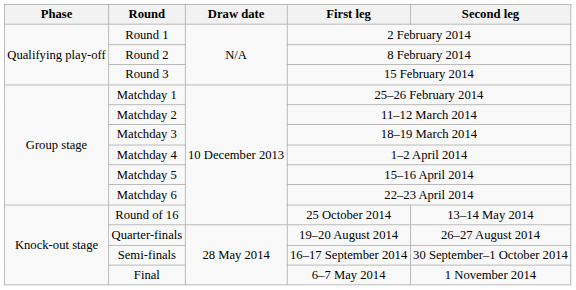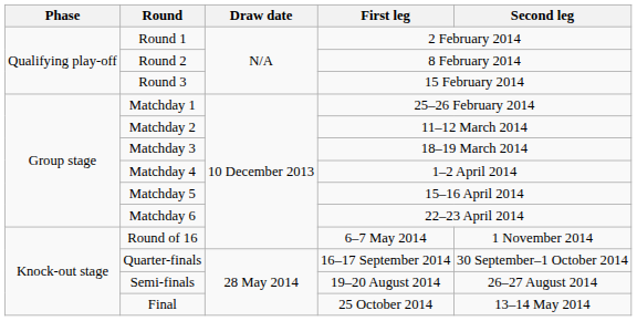Round of 16 | First leg: 25 October 2014 -> 6–7 May 2014
Round of 16 | Second leg: 13–14 May 2014 -> 1 November 2014
Quarter-finals | First leg: 19–20 August 2014 -> 16–17 September 2014
Quarter-finals | Second leg: 26–27 August 2014 -> 30 September–1 October 2014
Semi-finals | First leg: 16–17 September 2014 -> 19–20 August 2014
Semi-finals | Second leg: 30 September–1 October 2014 -> 26–27 August 2014
Final | First leg: 6–7 May 2014 -> 25 October 2014
Final | Second leg: 1 November 2014 -> 13–14 May 2014
